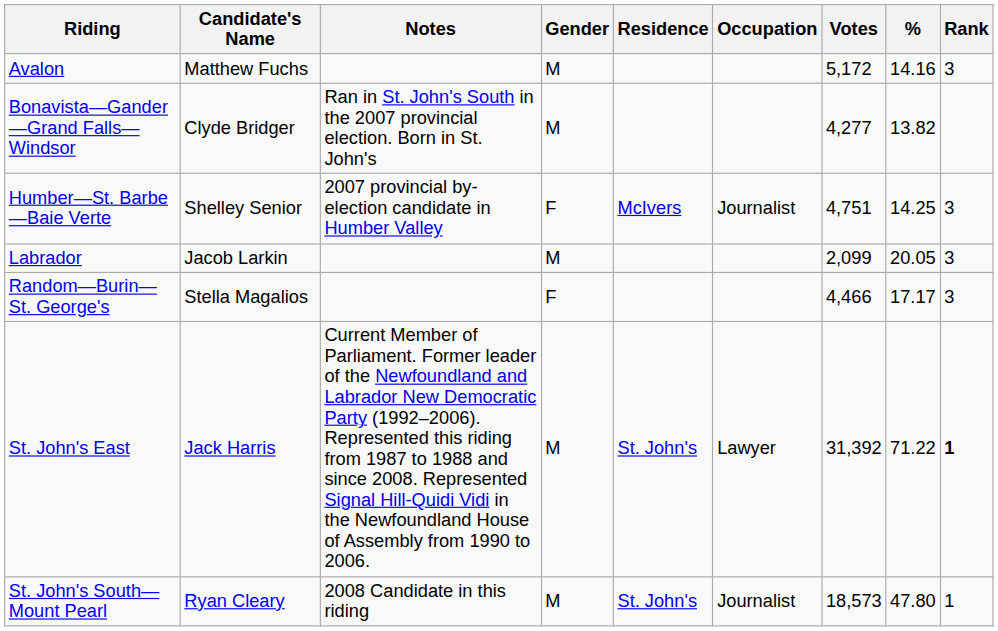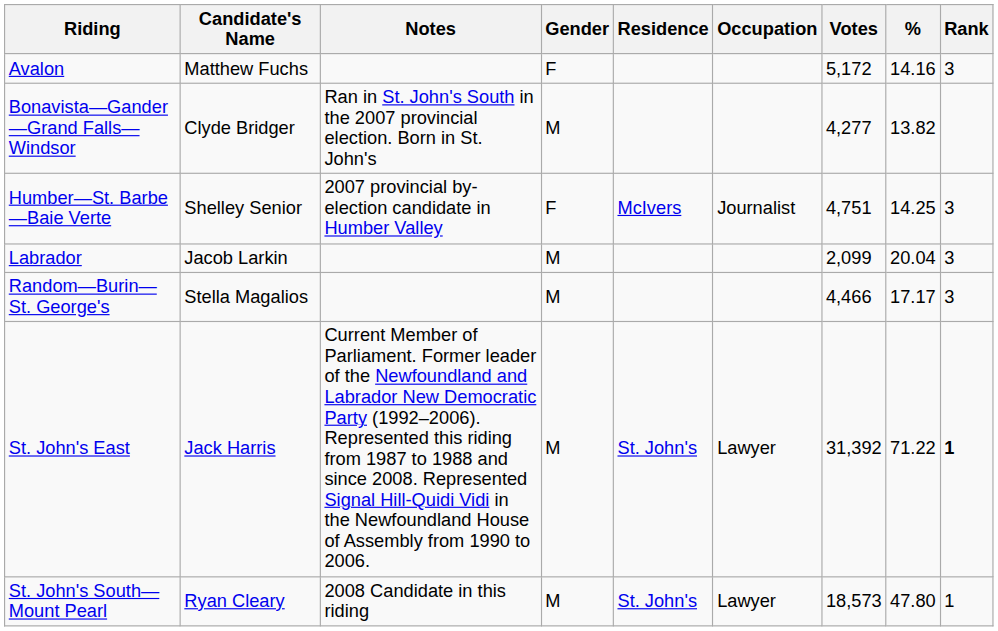Avalon | Gender: M -> F
Labrador | %: 20.05 -> 20.04
Random—Burin—St. George's | Gender: F -> M
St. John's South—Mount Pearl | Occupation: Journalist -> Lawyer
